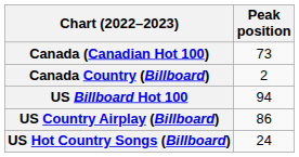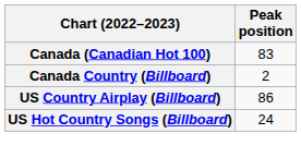Canada (Canadian Hot 100) | Peak position: 73 -> 83
- row: US Billboard Hot 100 | 94
